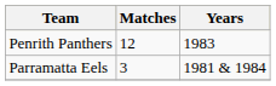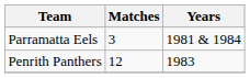rows swapped: Parramatta Eels <-> Penrith Panthers
